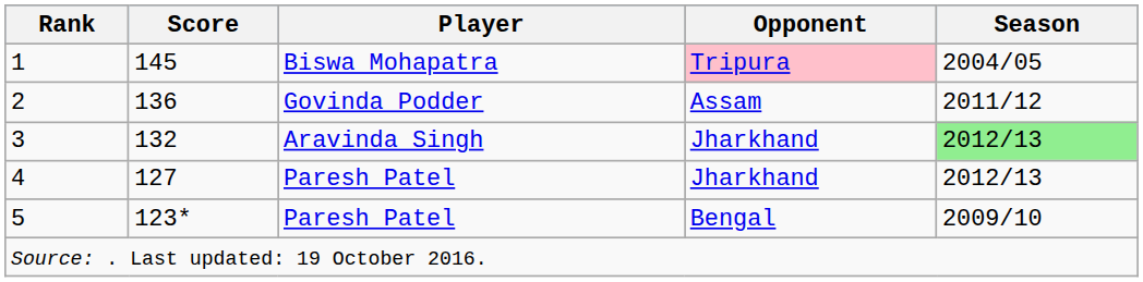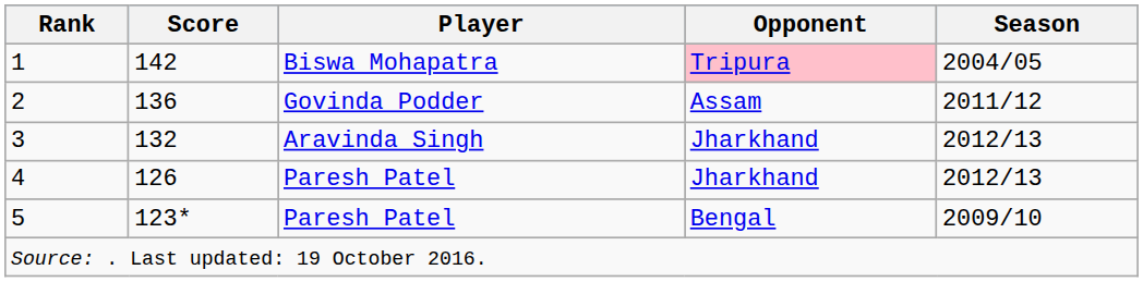1 | Score: 145 -> 142
3 | Season: lightgreen background -> no background
4 | Score: 127 -> 126
